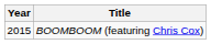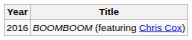BOOMBOOM (featuring Chris Cox) | Year: 2015 -> 2016
